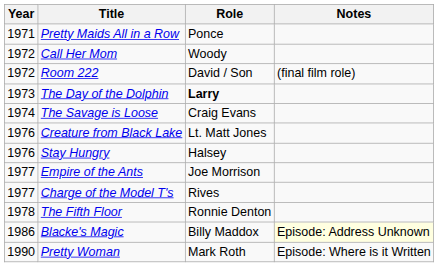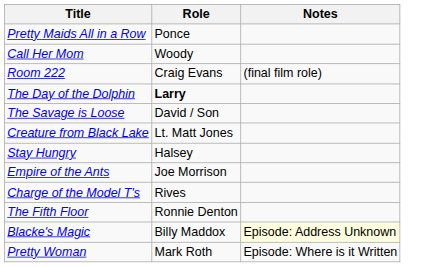- column: Year | 1971 | 1972 | 1972 | 1973 | 1974 | 1976 | 1976 | 1977 | 1977 | 1978 | 1986 | 1990
Room 222 | Role: David / Son -> Craig Evans
The Savage is Loose | Role: Craig Evans -> David / Son
